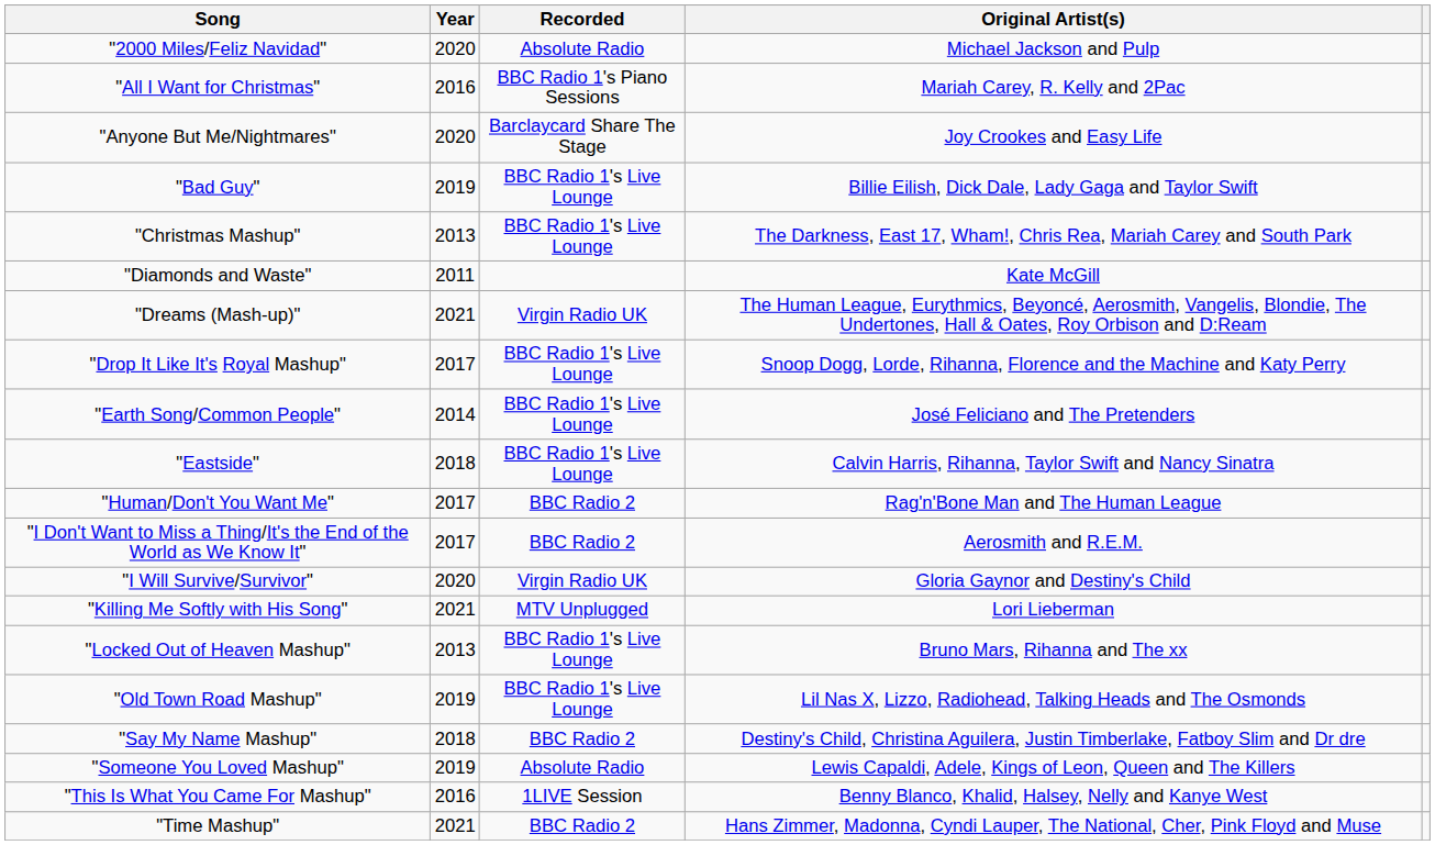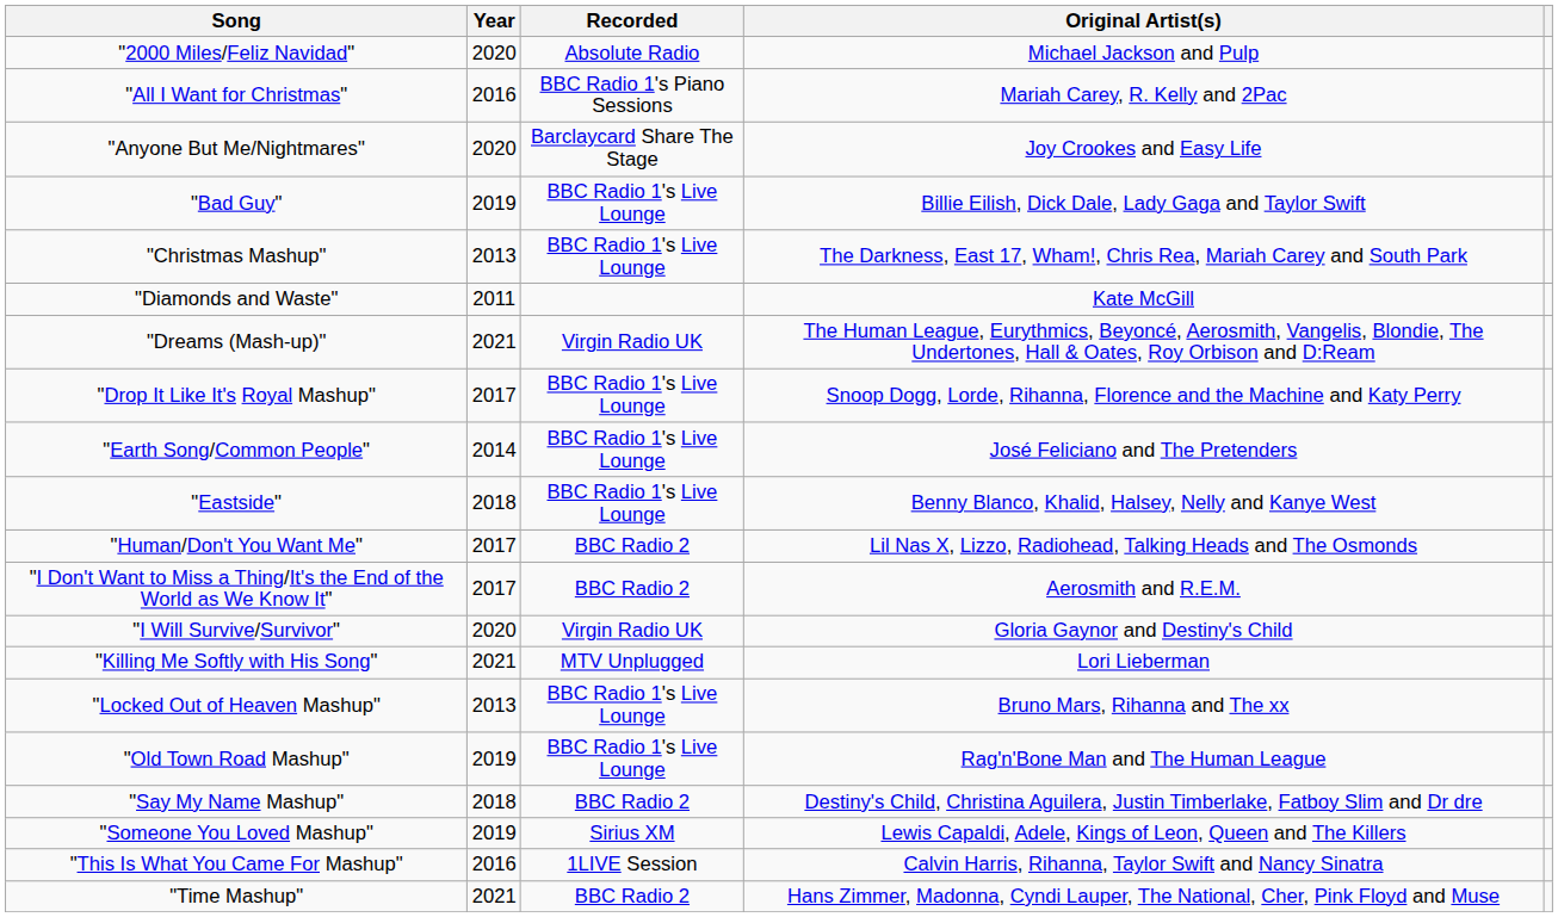"Eastside" | Original Artist(s): Calvin Harris, Rihanna, Taylor Swift and Nancy Sinatra -> Benny Blanco, Khalid, Halsey, Nelly and Kanye West
"Human/Don't You Want Me" | Original Artist(s): Rag'n'Bone Man and The Human League -> Lil Nas X, Lizzo, Radiohead, Talking Heads and The Osmonds
"Old Town Road Mashup" | Original Artist(s): Lil Nas X, Lizzo, Radiohead, Talking Heads and The Osmonds -> Rag'n'Bone Man and The Human League
"Someone You Loved Mashup" | Recorded: Absolute Radio -> Sirius XM
"This Is What You Came For Mashup" | Original Artist(s): Benny Blanco, Khalid, Halsey, Nelly and Kanye West -> Calvin Harris, Rihanna, Taylor Swift and Nancy Sinatra
